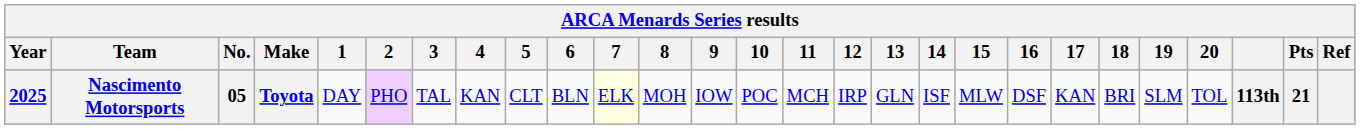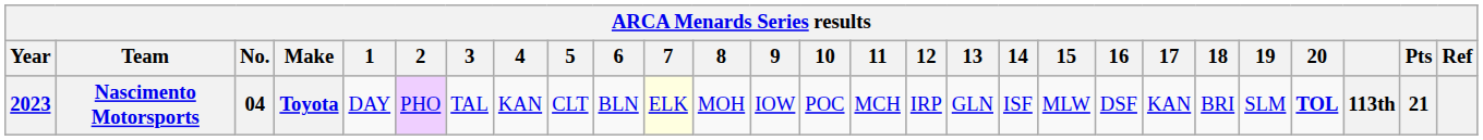Nascimento Motorsports | Year: 2025 -> 2023
Nascimento Motorsports | No.: 05 -> 04
Nascimento Motorsports | 20: normal -> bold
